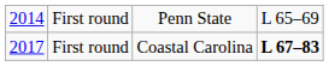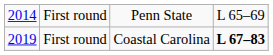First round / Coastal Carolina | column 1: 2017 -> 2019
